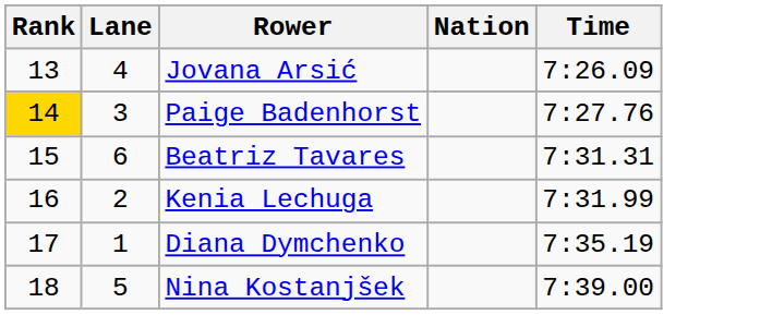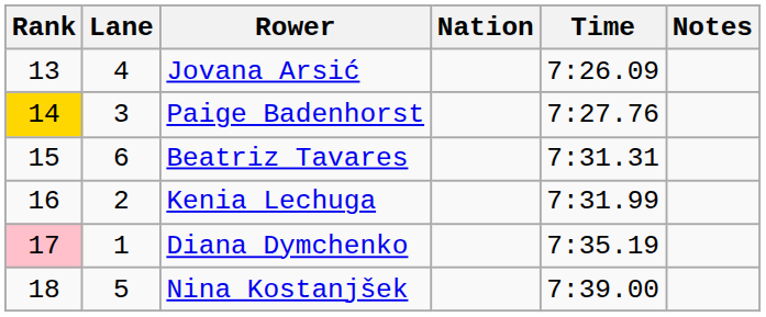+ column: Notes
Diana Dymchenko | Rank: no background -> pink background
